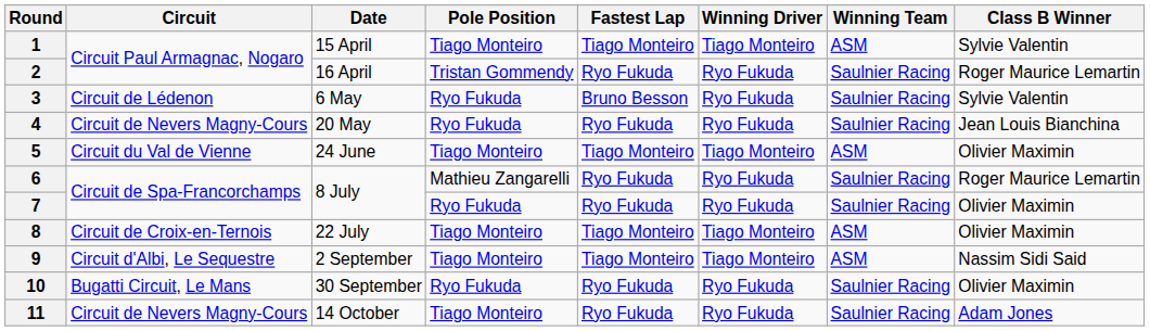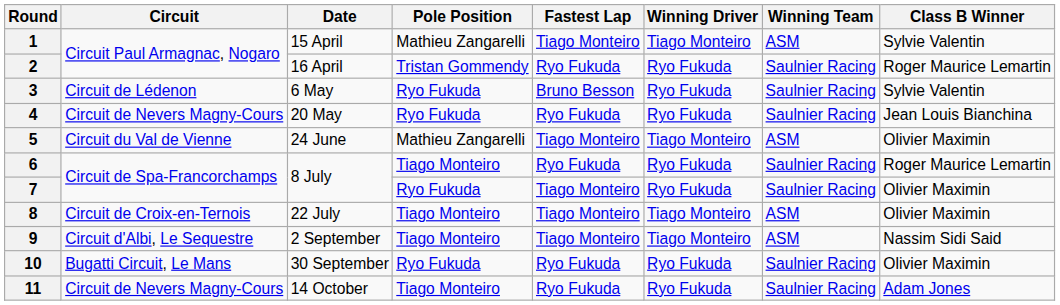1 | Pole Position: Tiago Monteiro -> Mathieu Zangarelli
5 | Pole Position: Tiago Monteiro -> Mathieu Zangarelli
6 | Pole Position: Mathieu Zangarelli -> Tiago Monteiro
7 | Fastest Lap: Ryo Fukuda -> Tiago Monteiro
